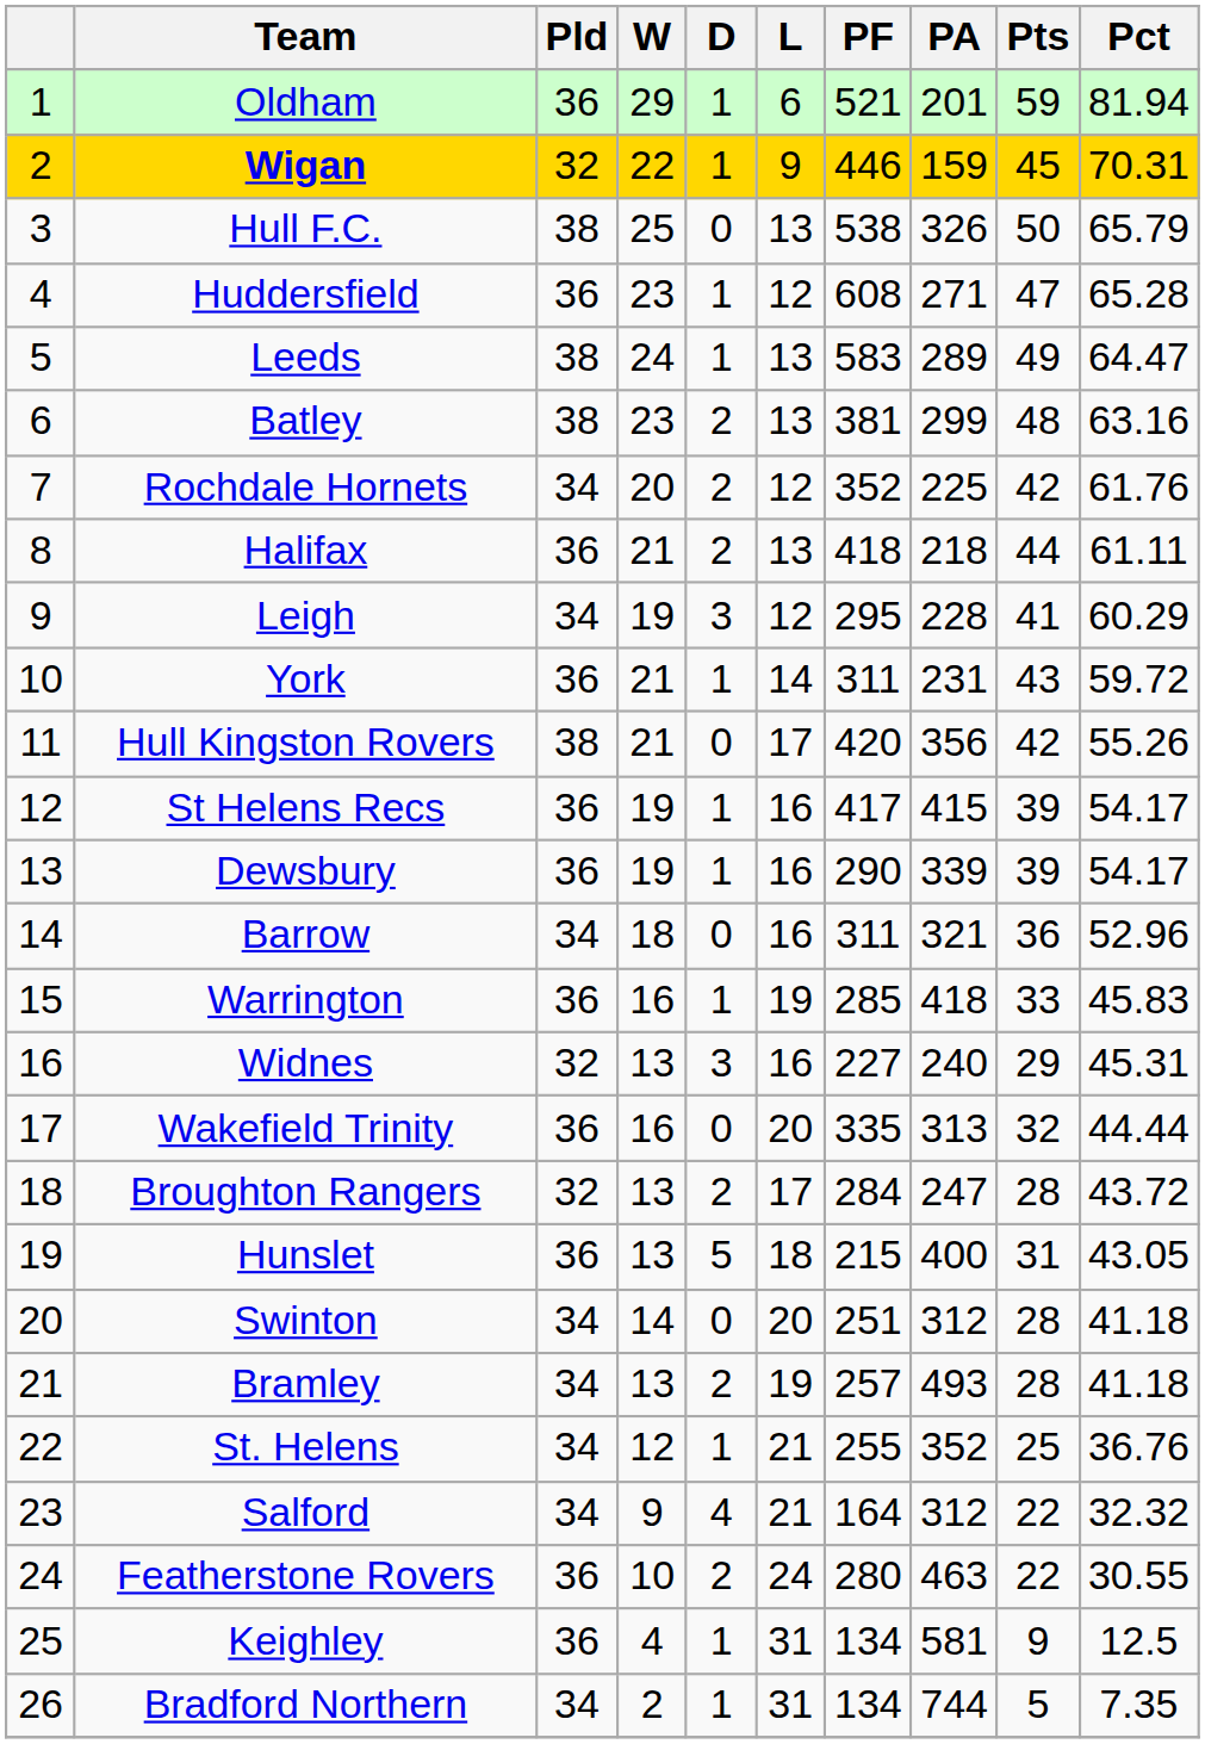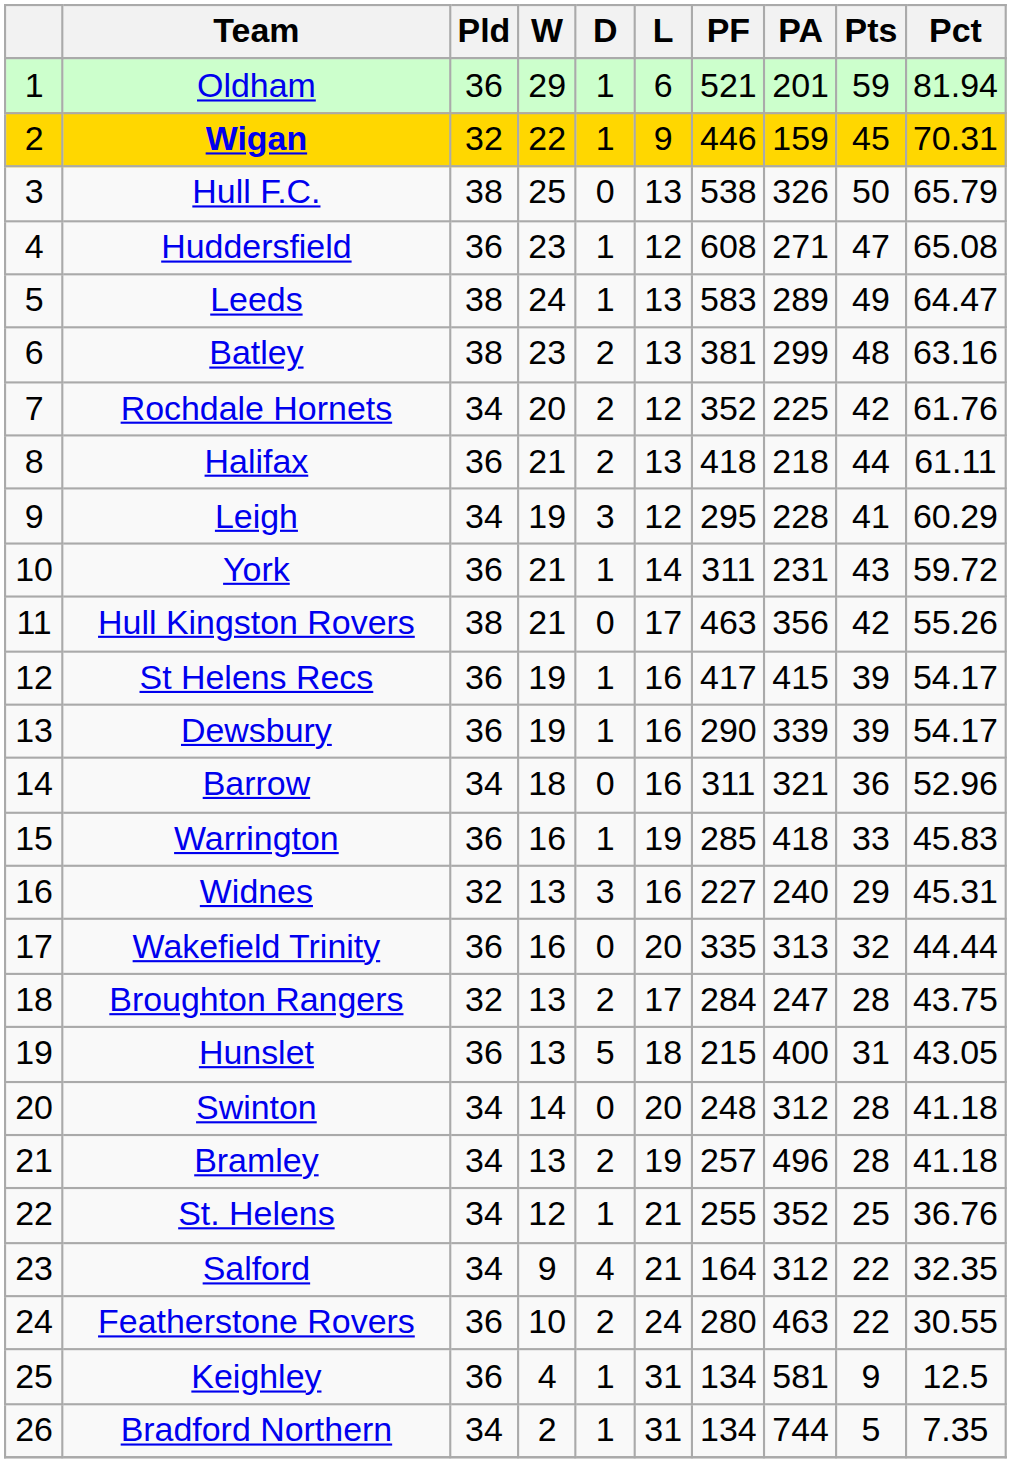Huddersfield | Pct: 65.28 -> 65.08
Hull Kingston Rovers | PF: 420 -> 463
Broughton Rangers | Pct: 43.72 -> 43.75
Swinton | PF: 251 -> 248
Bramley | PA: 493 -> 496
Salford | Pct: 32.32 -> 32.35
